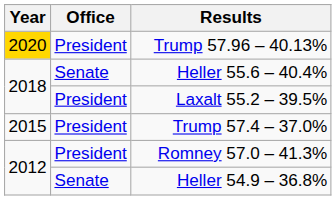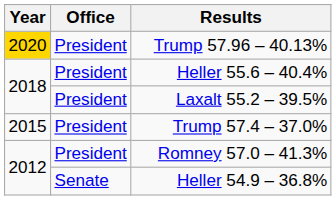Heller 55.6 – 40.4% | Office: Senate -> President
